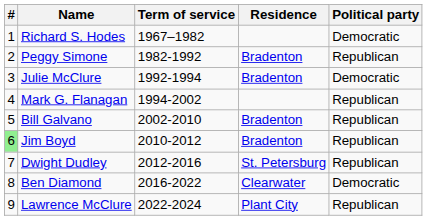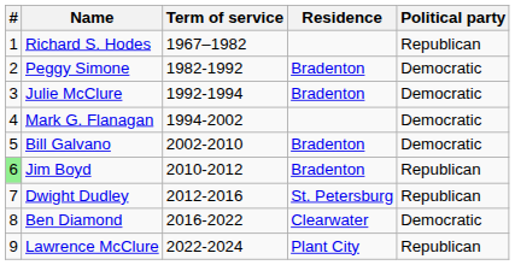Richard S. Hodes | Political party: Democratic -> Republican
Peggy Simone | Political party: Republican -> Democratic
Mark G. Flanagan | Political party: Republican -> Democratic
Bill Galvano | Political party: Republican -> Democratic
